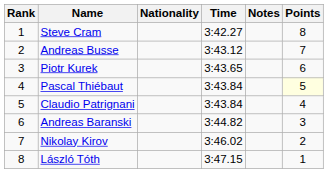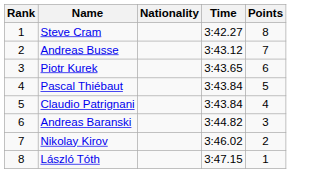- column: Notes
Pascal Thiébaut | Points: lightyellow background -> no background
